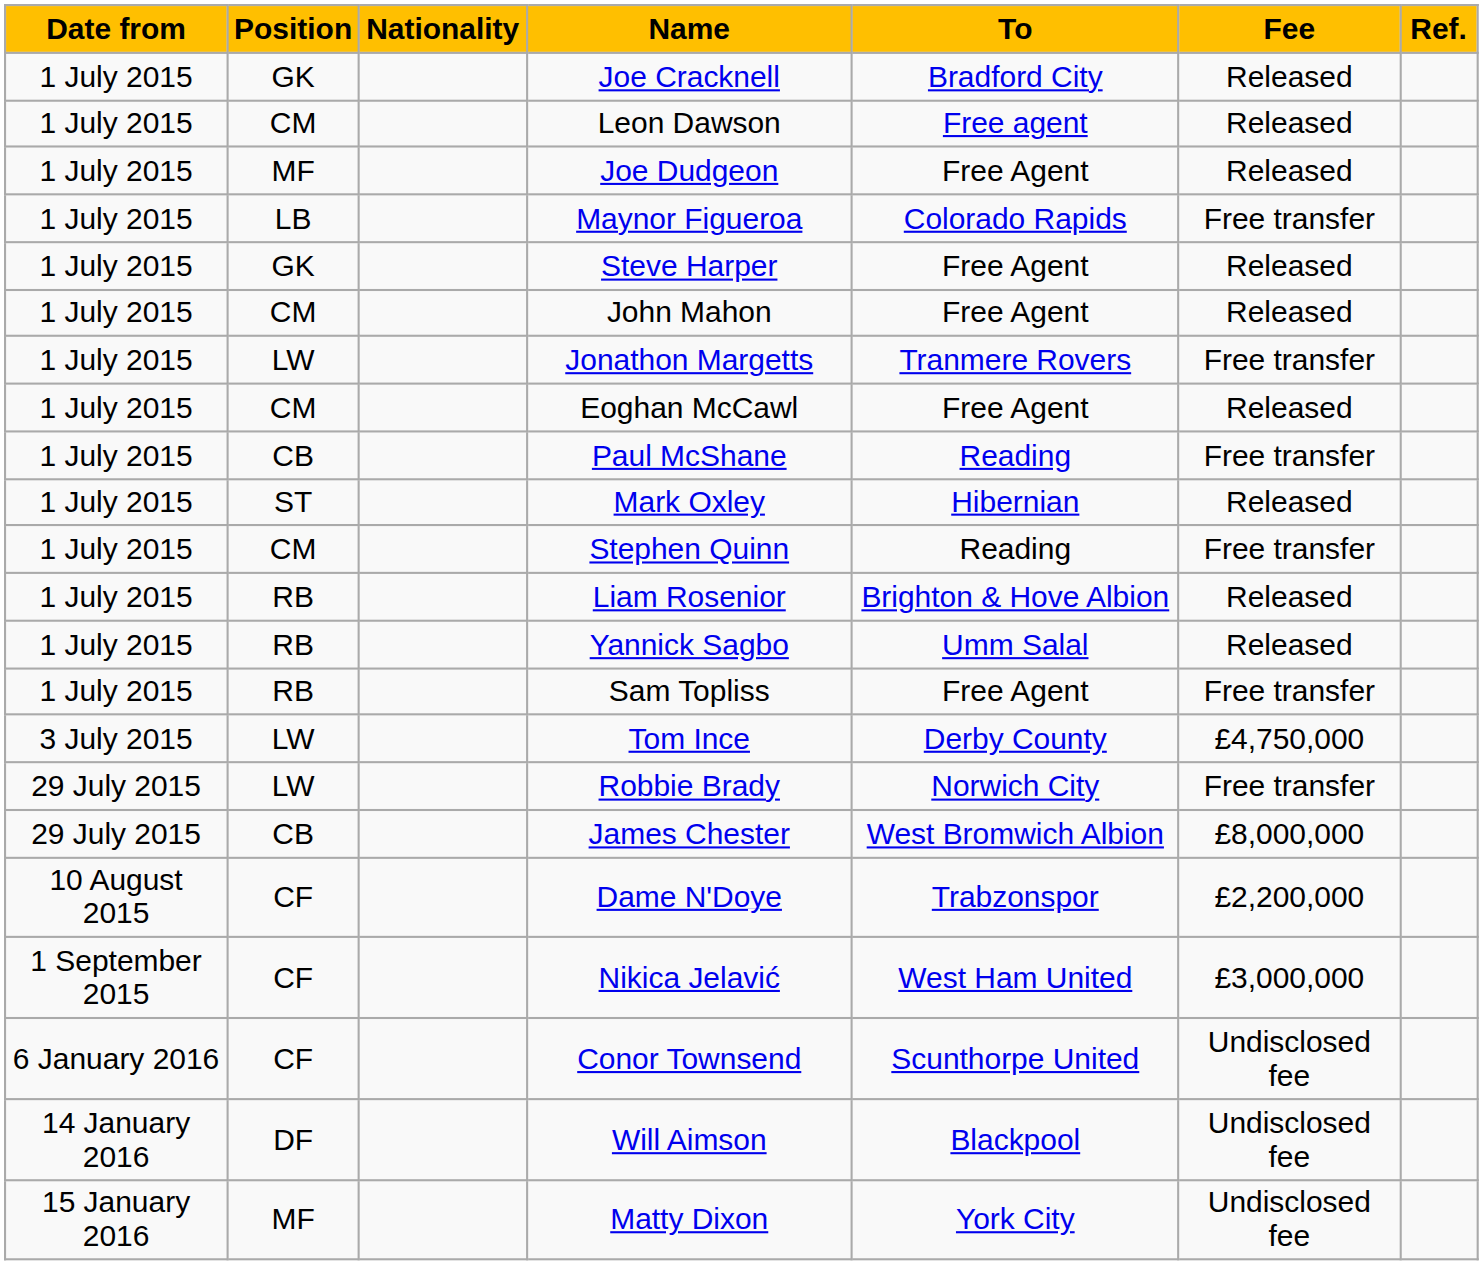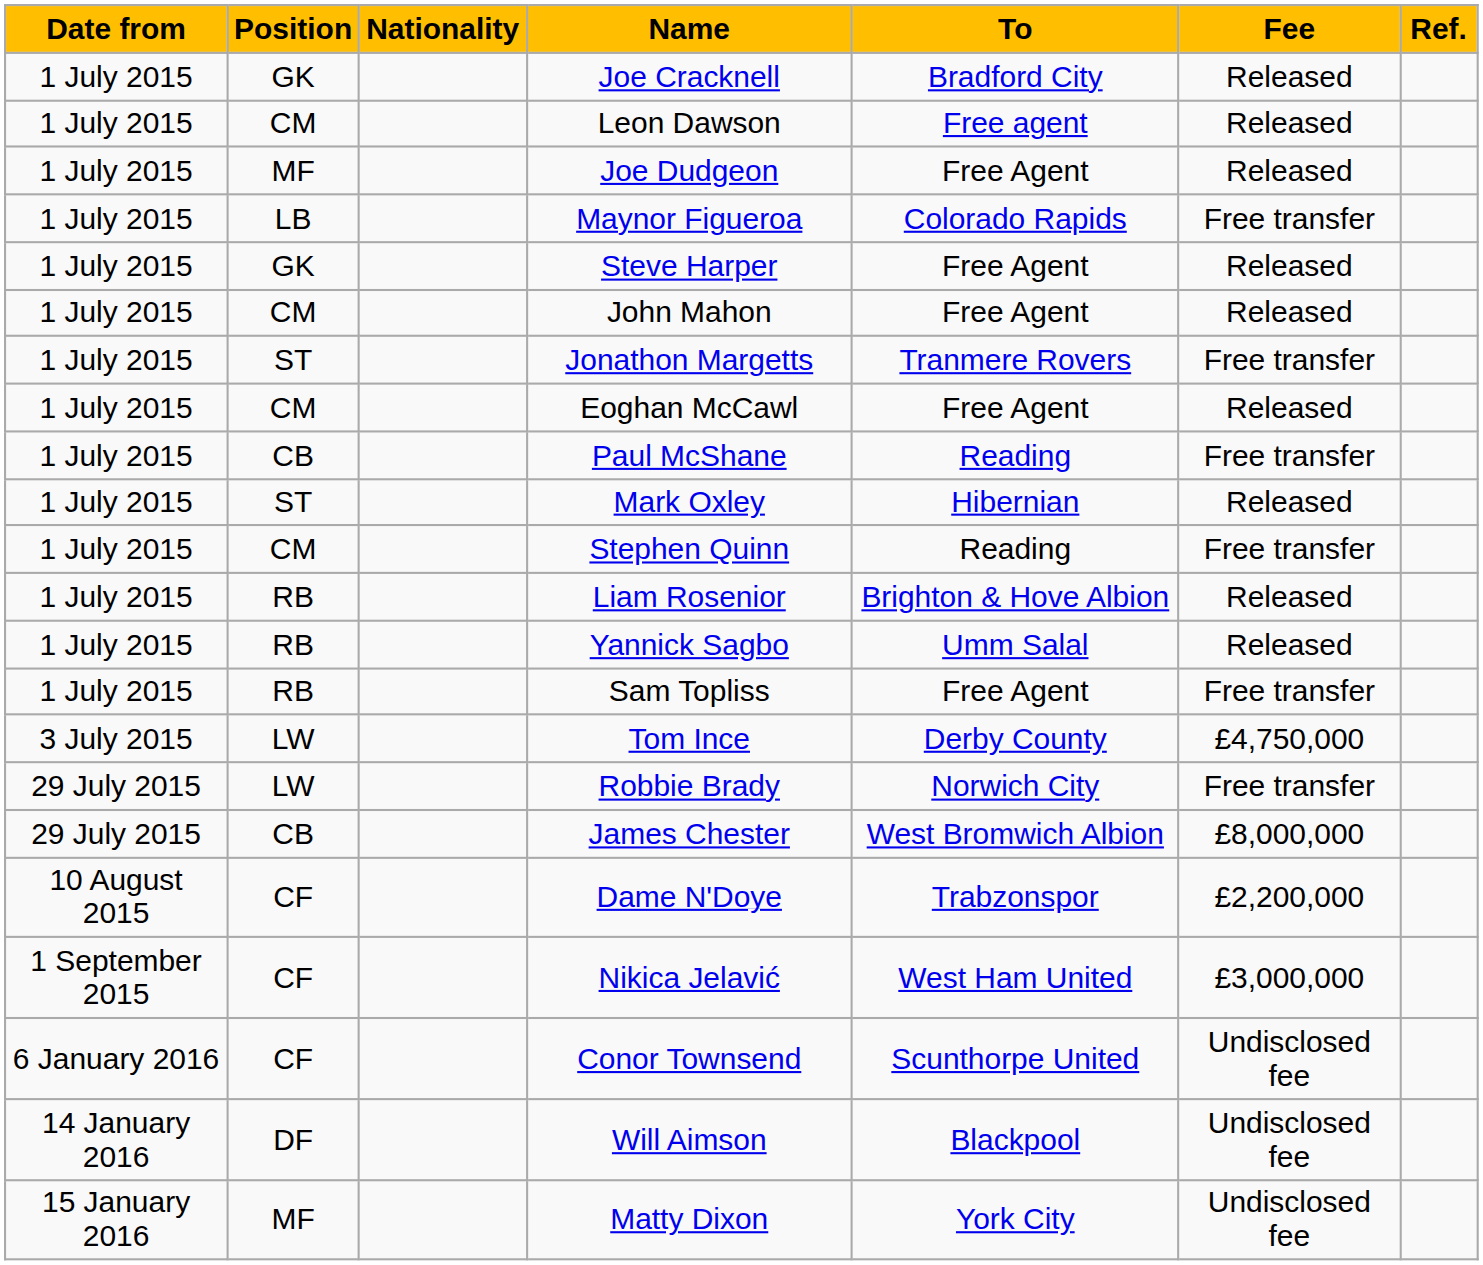Jonathon Margetts | Position: LW -> ST
